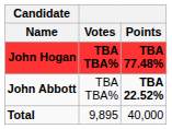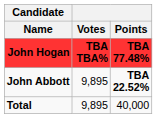John Abbott | Votes: TBA TBA% -> 9,895
